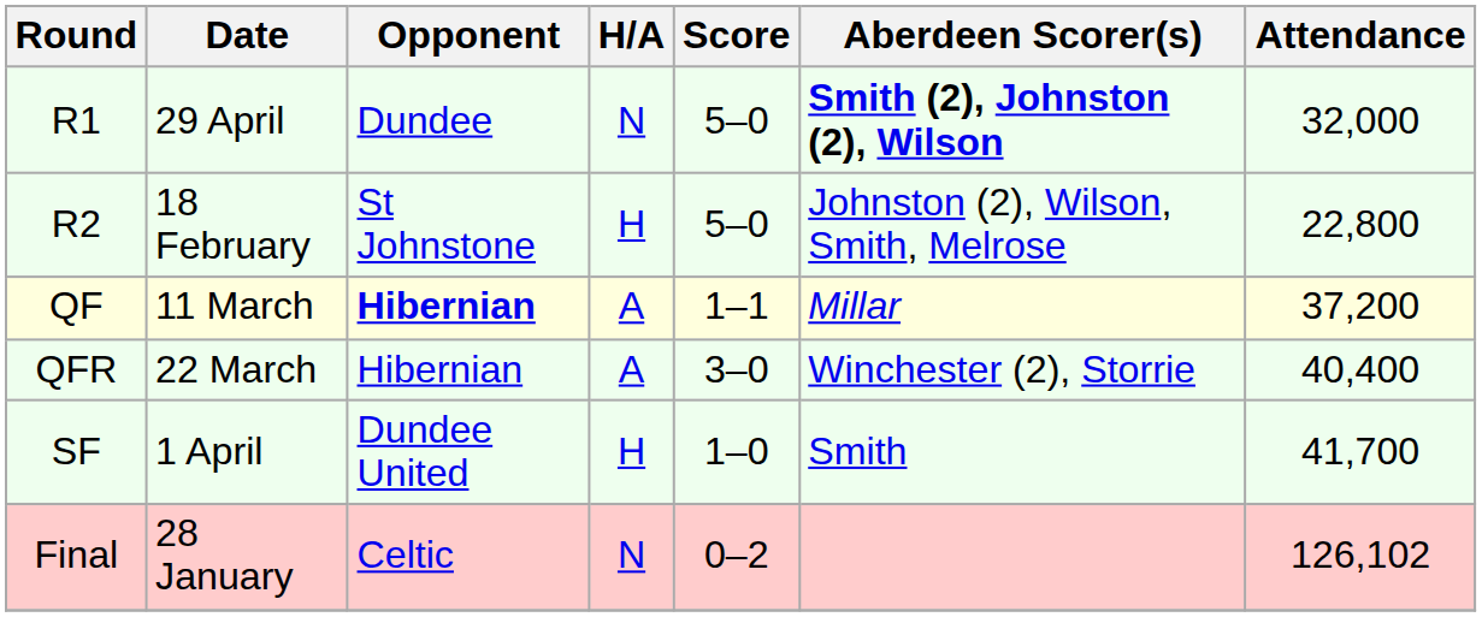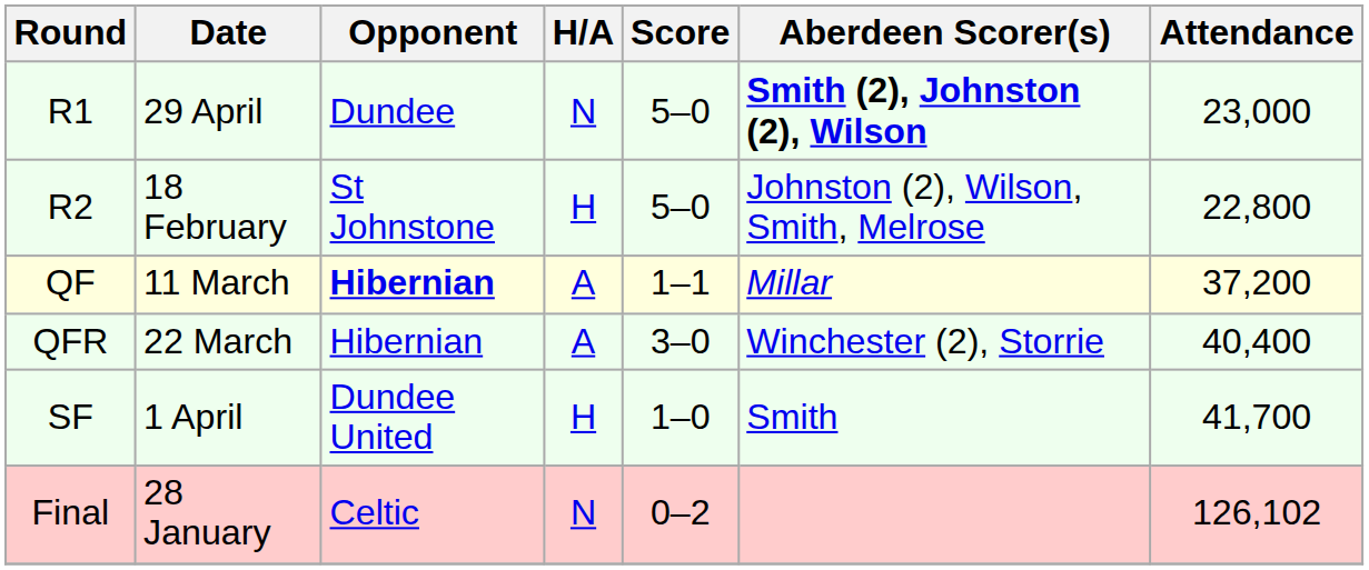R1 | Attendance: 32,000 -> 23,000
